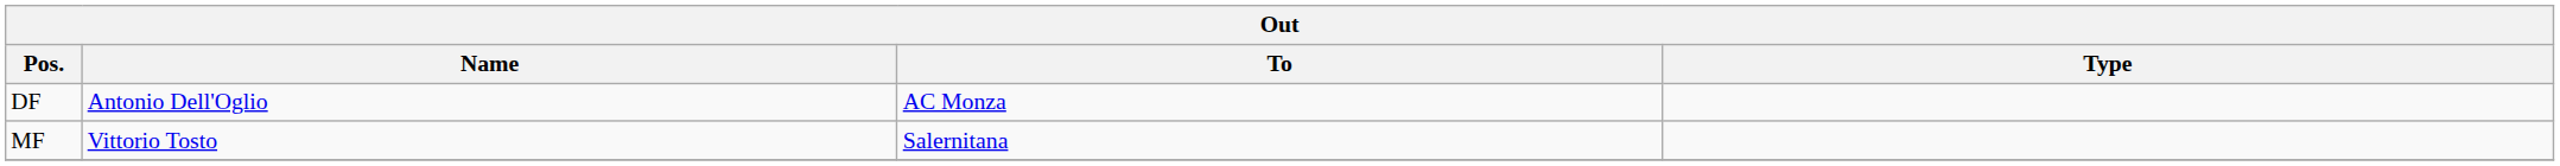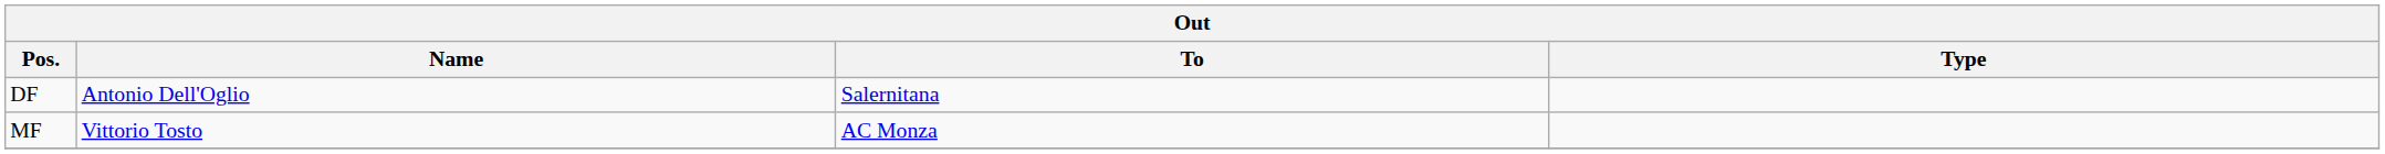DF | To: AC Monza -> Salernitana
MF | To: Salernitana -> AC Monza
